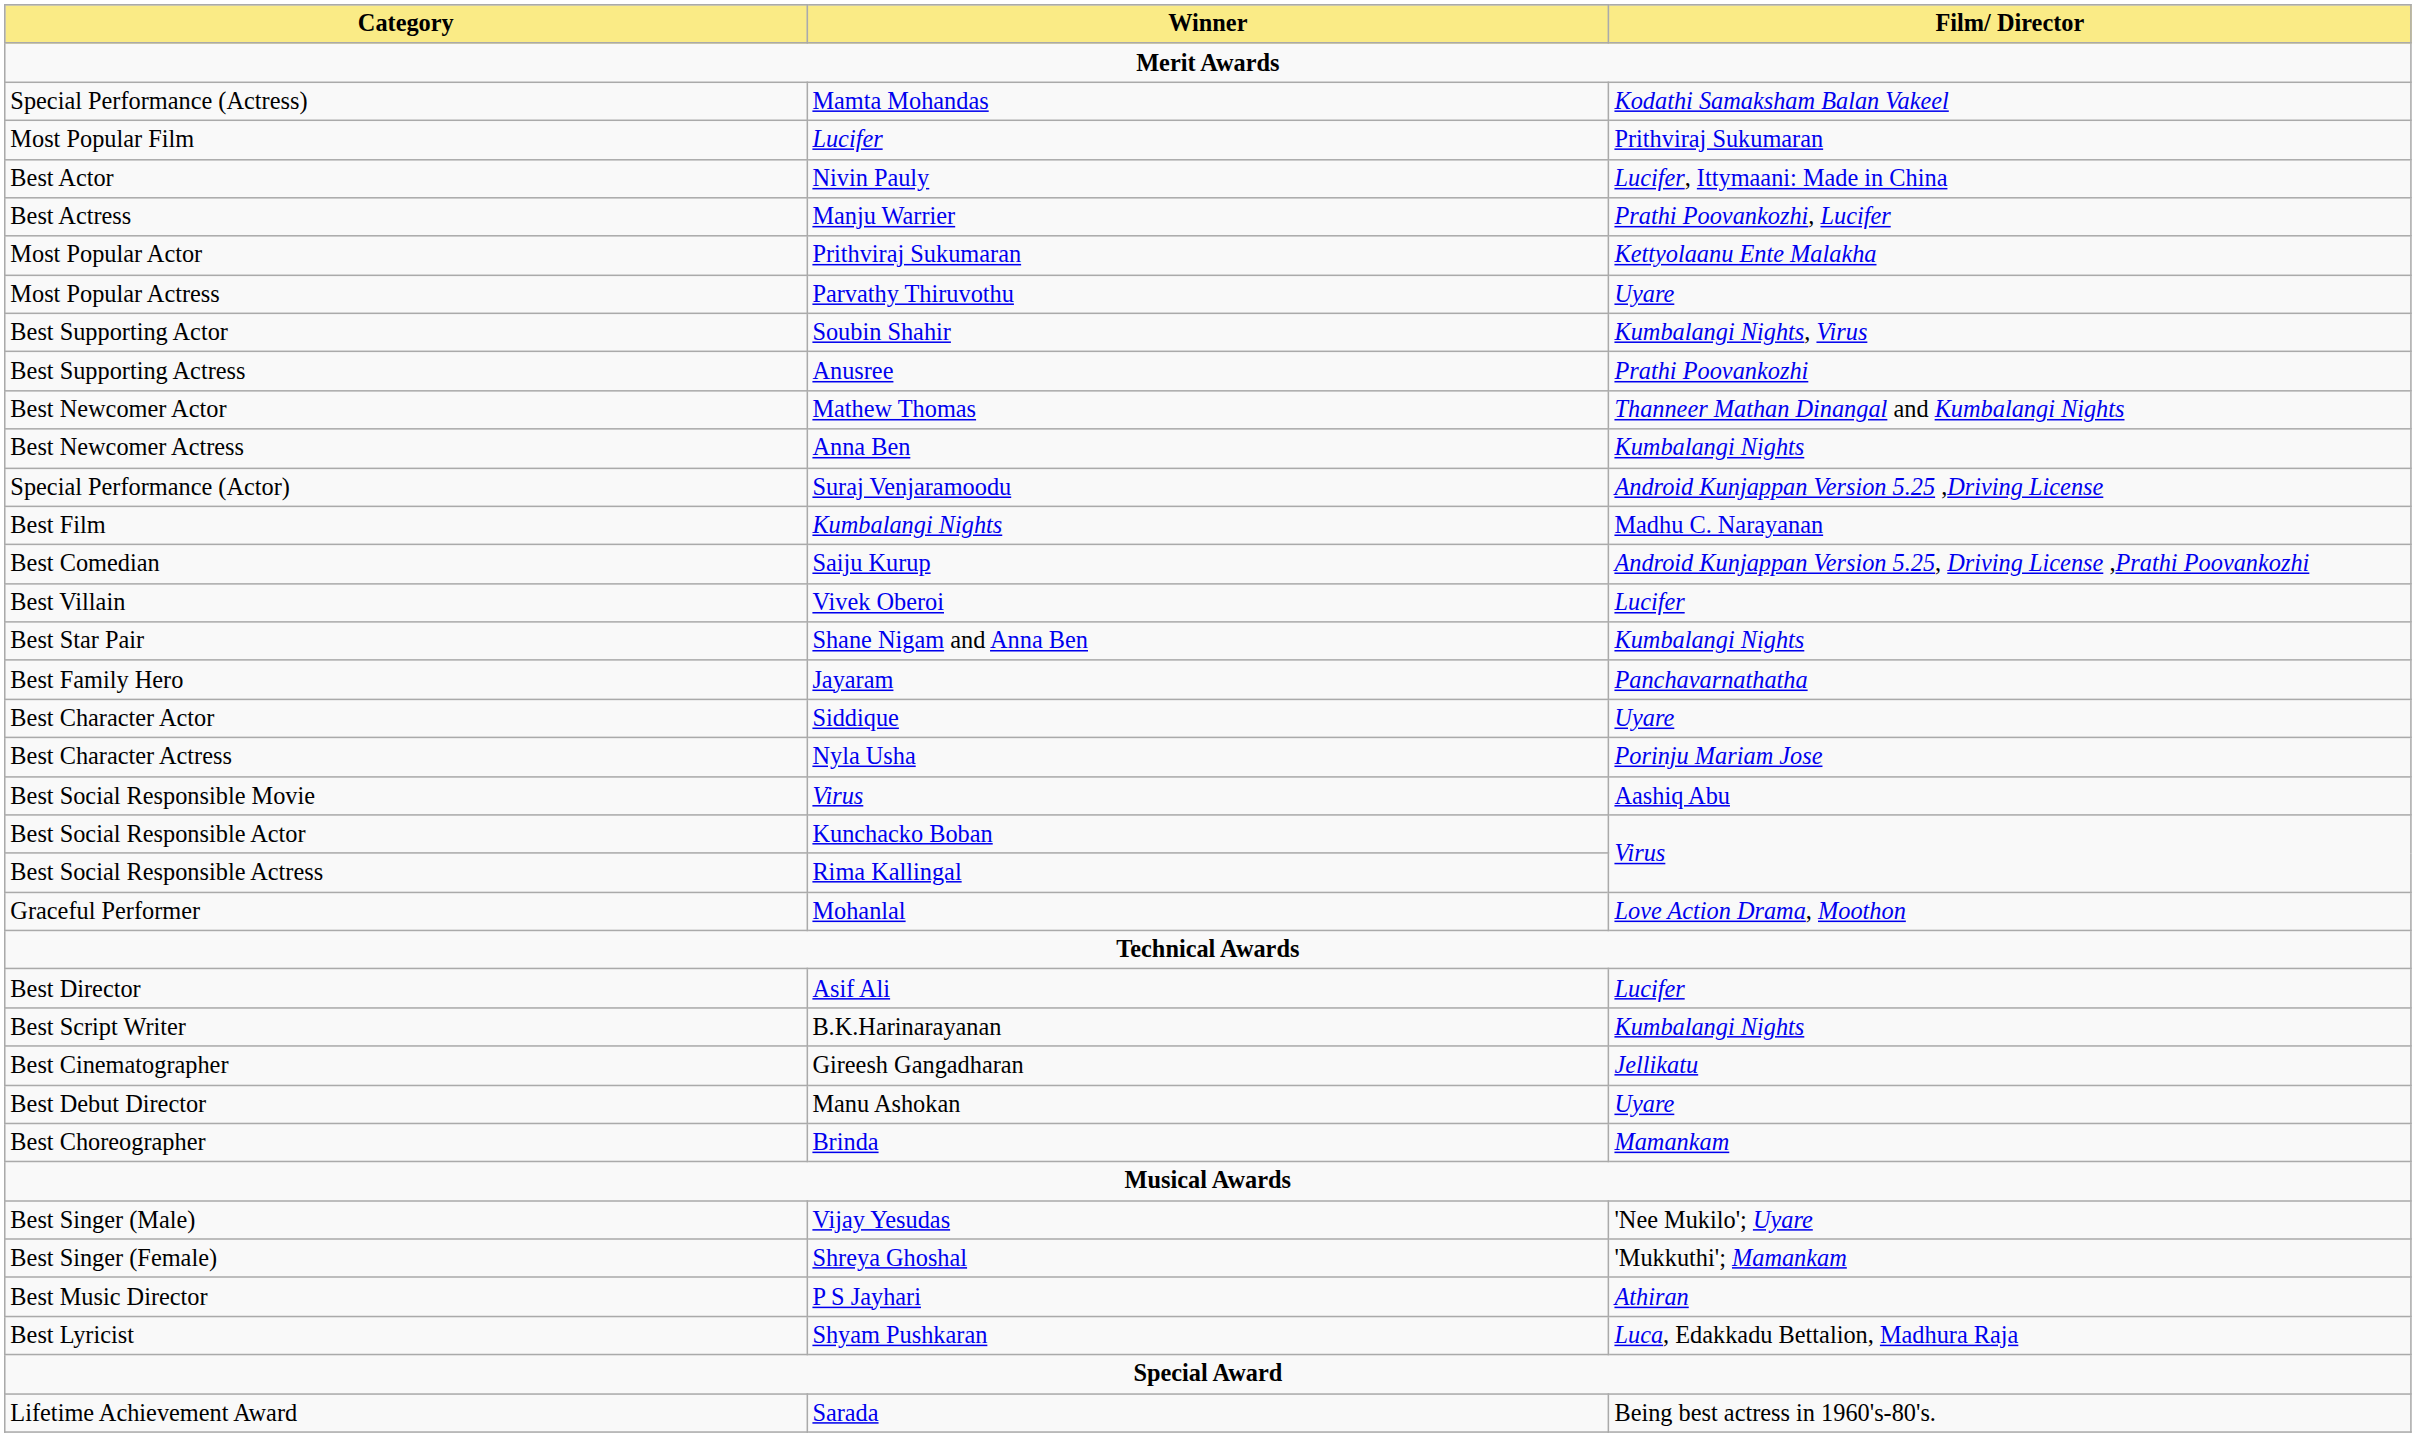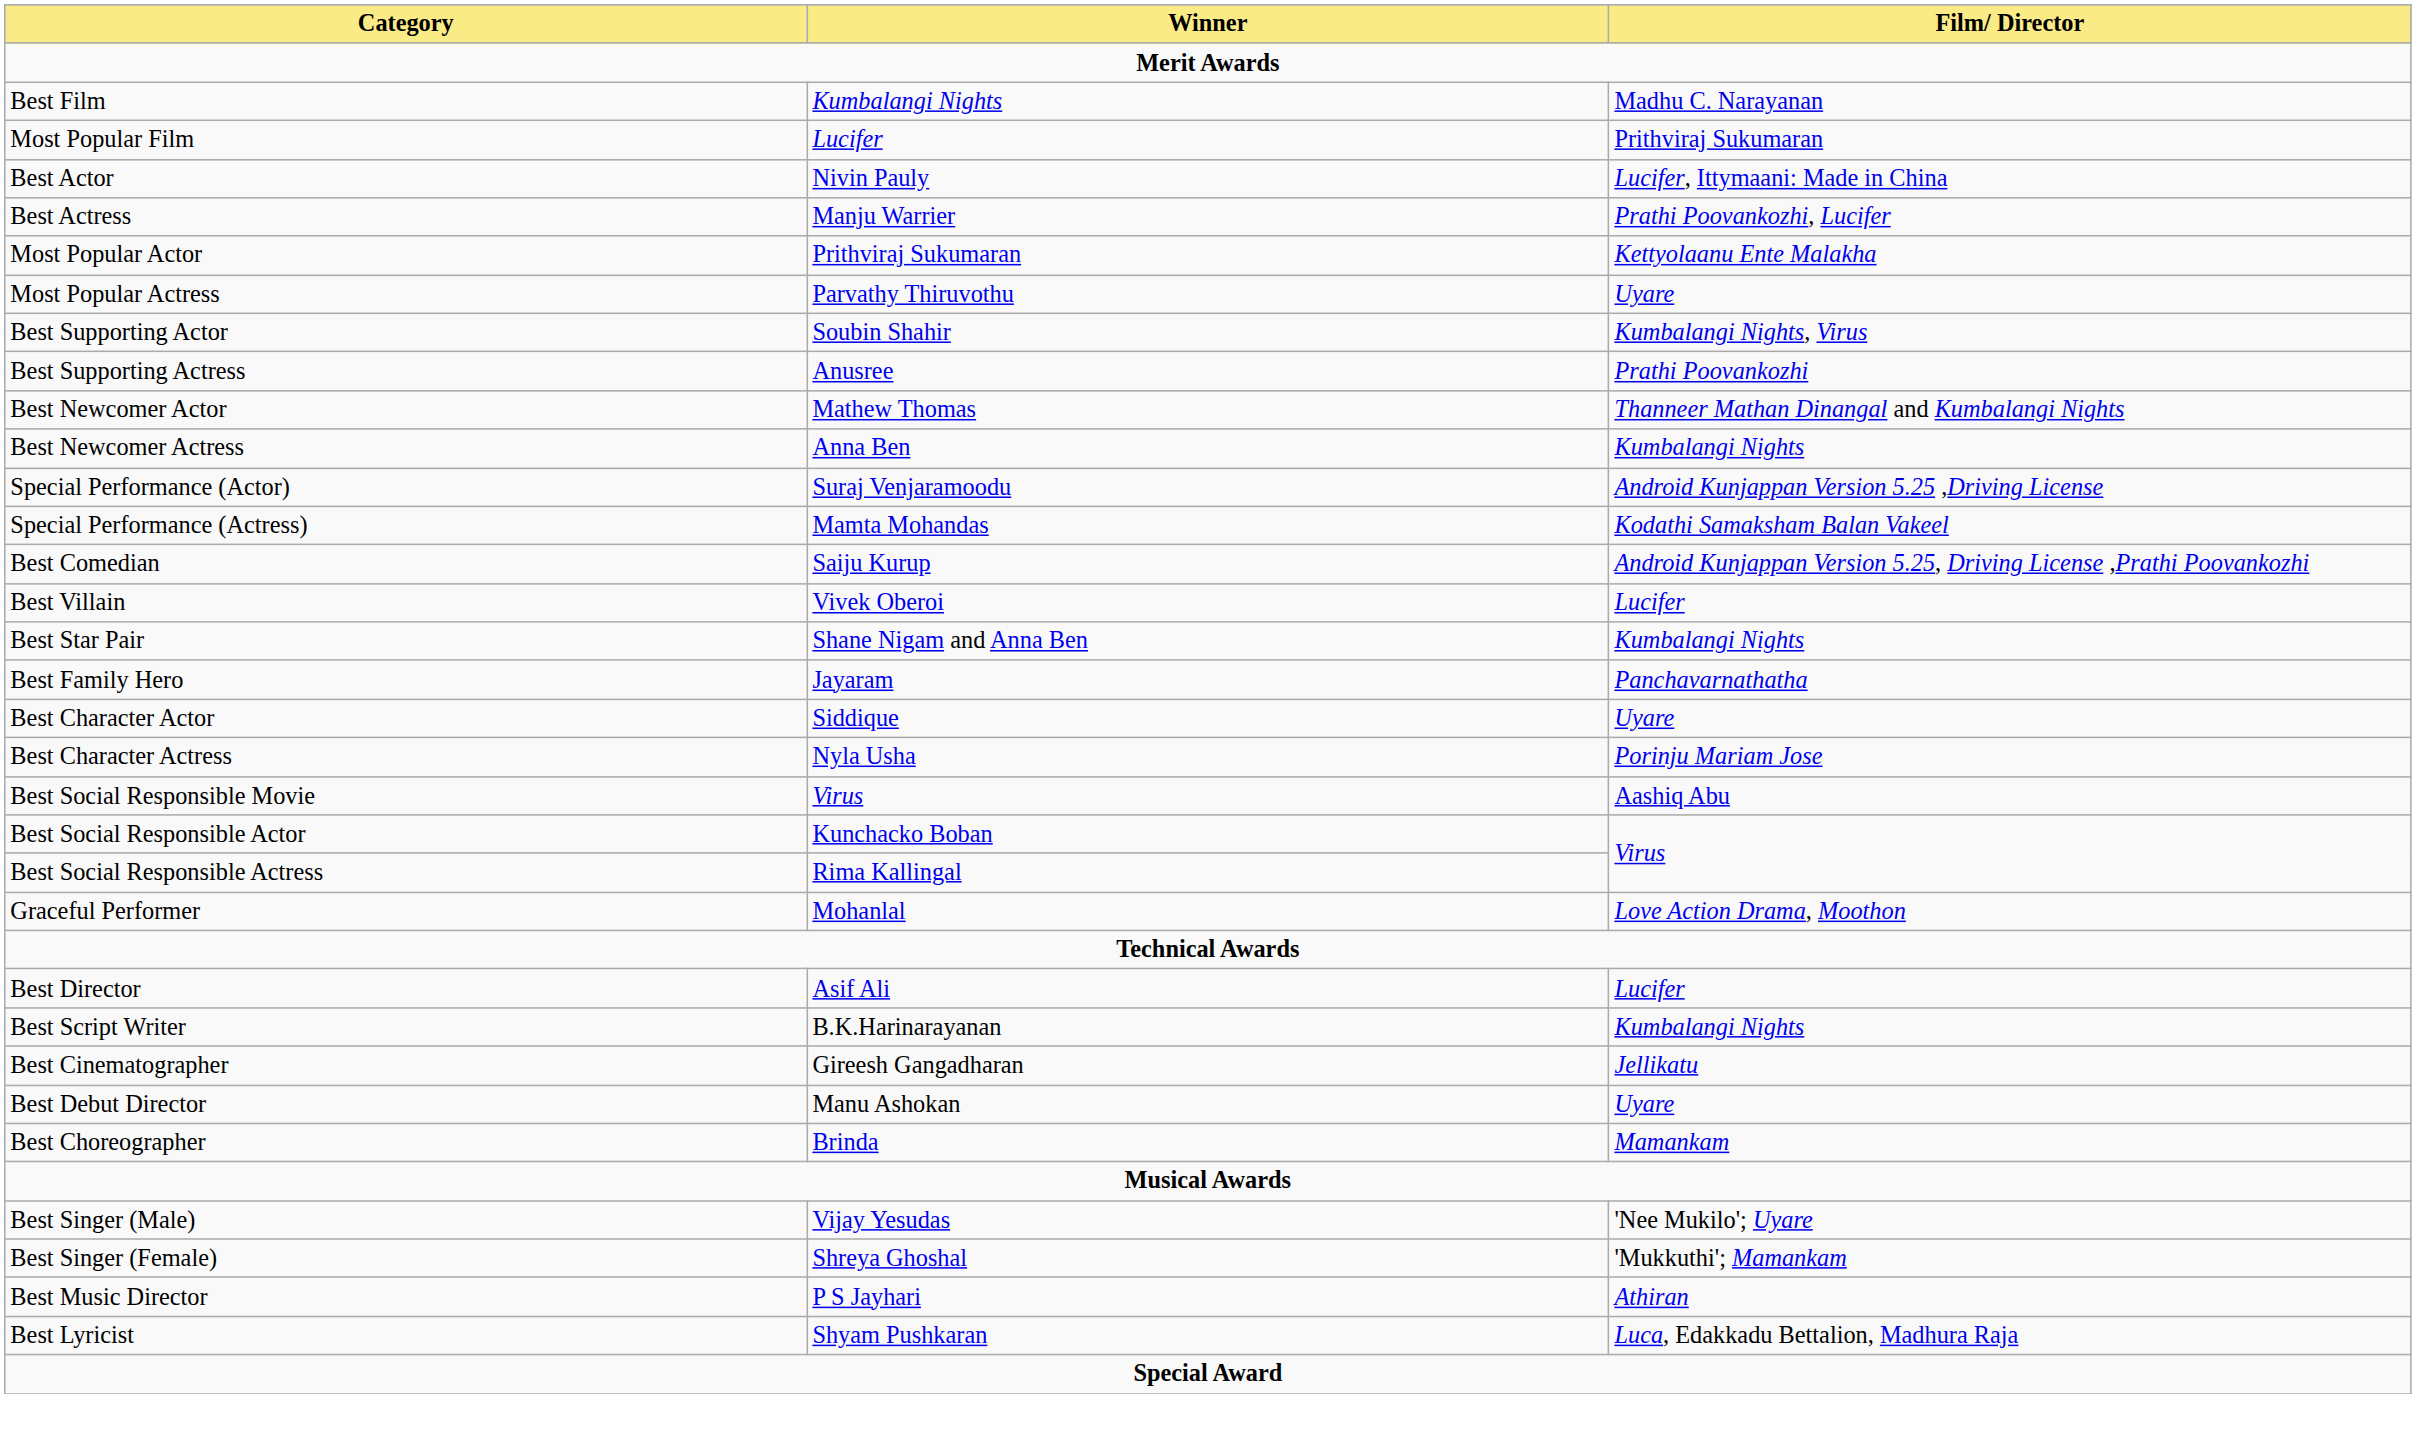rows swapped: Best Film <-> Special Performance (Actress)
- row: Lifetime Achievement Award | Sarada | Being best actress in 1960's-80's.
